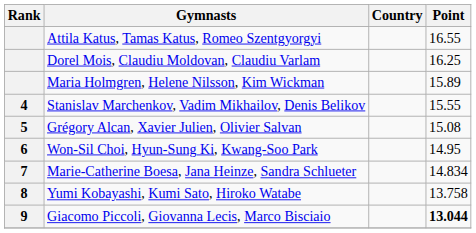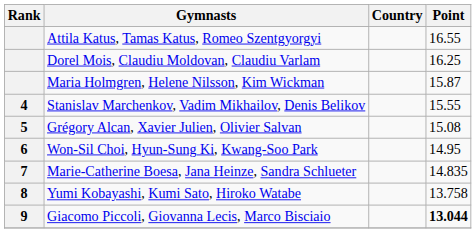Maria Holmgren, Helene Nilsson, Kim Wickman | Point: 15.89 -> 15.87
Marie-Catherine Boesa, Jana Heinze, Sandra Schlueter | Point: 14.834 -> 14.835
